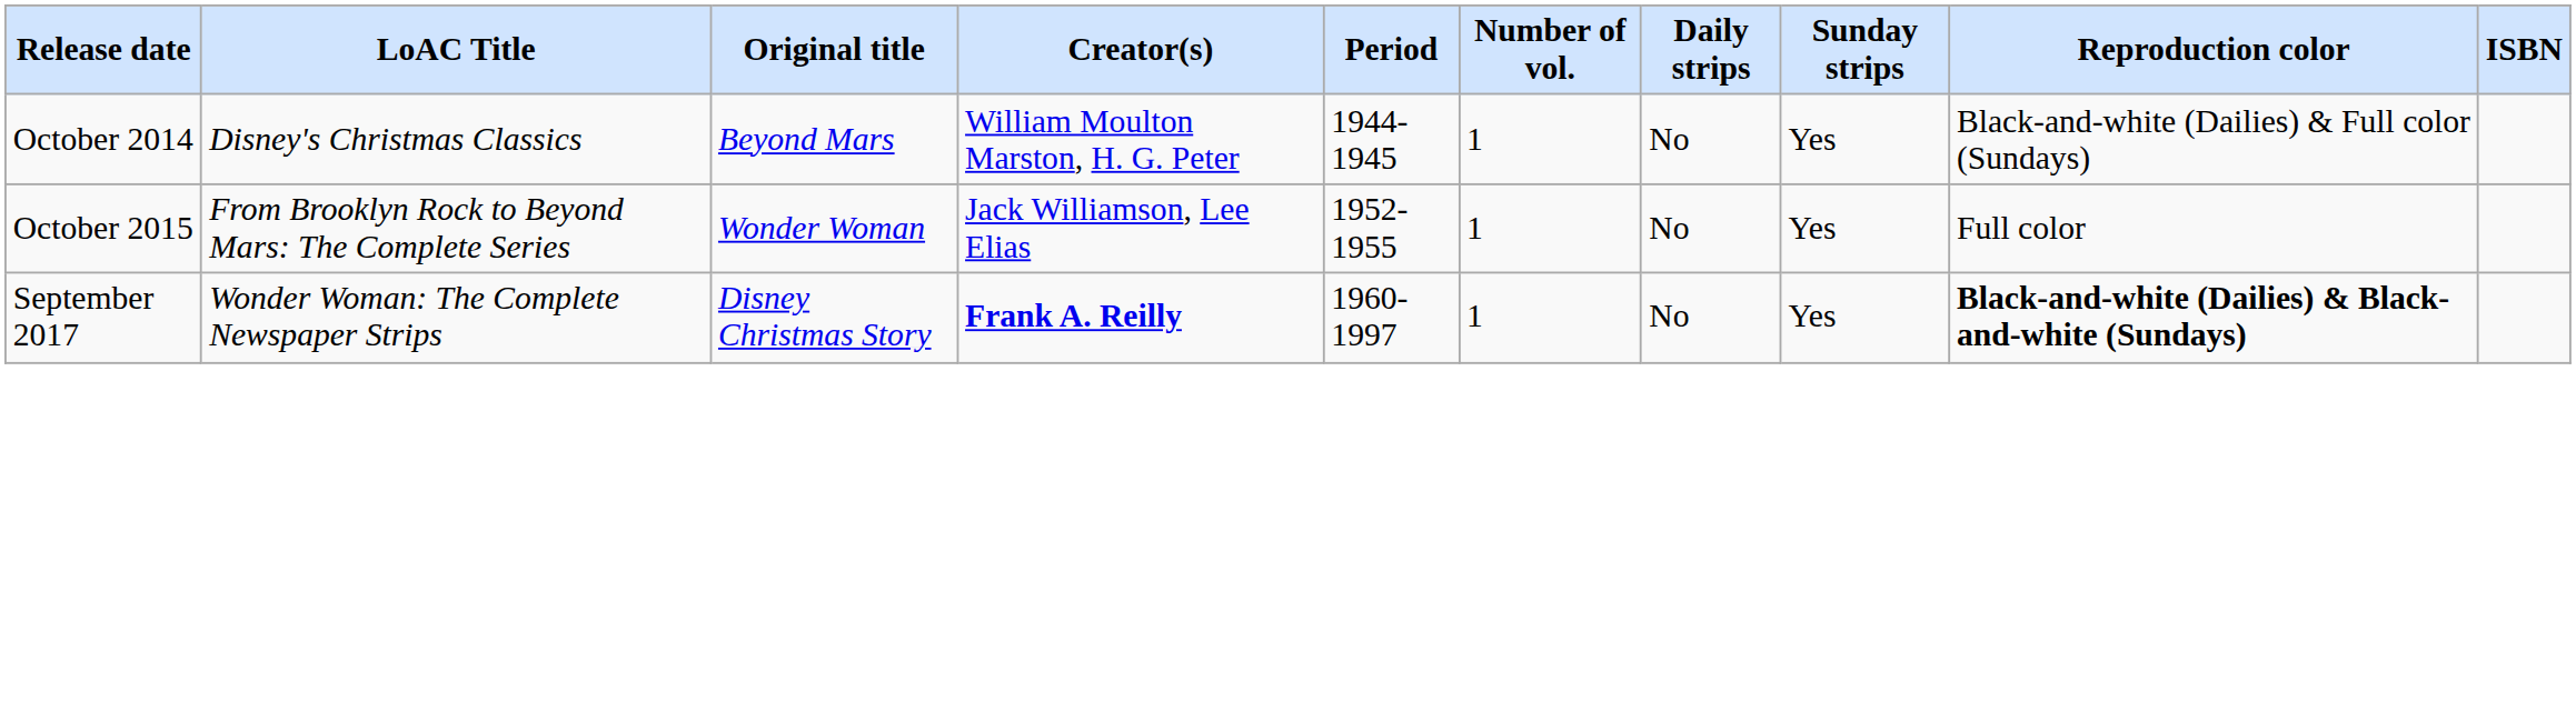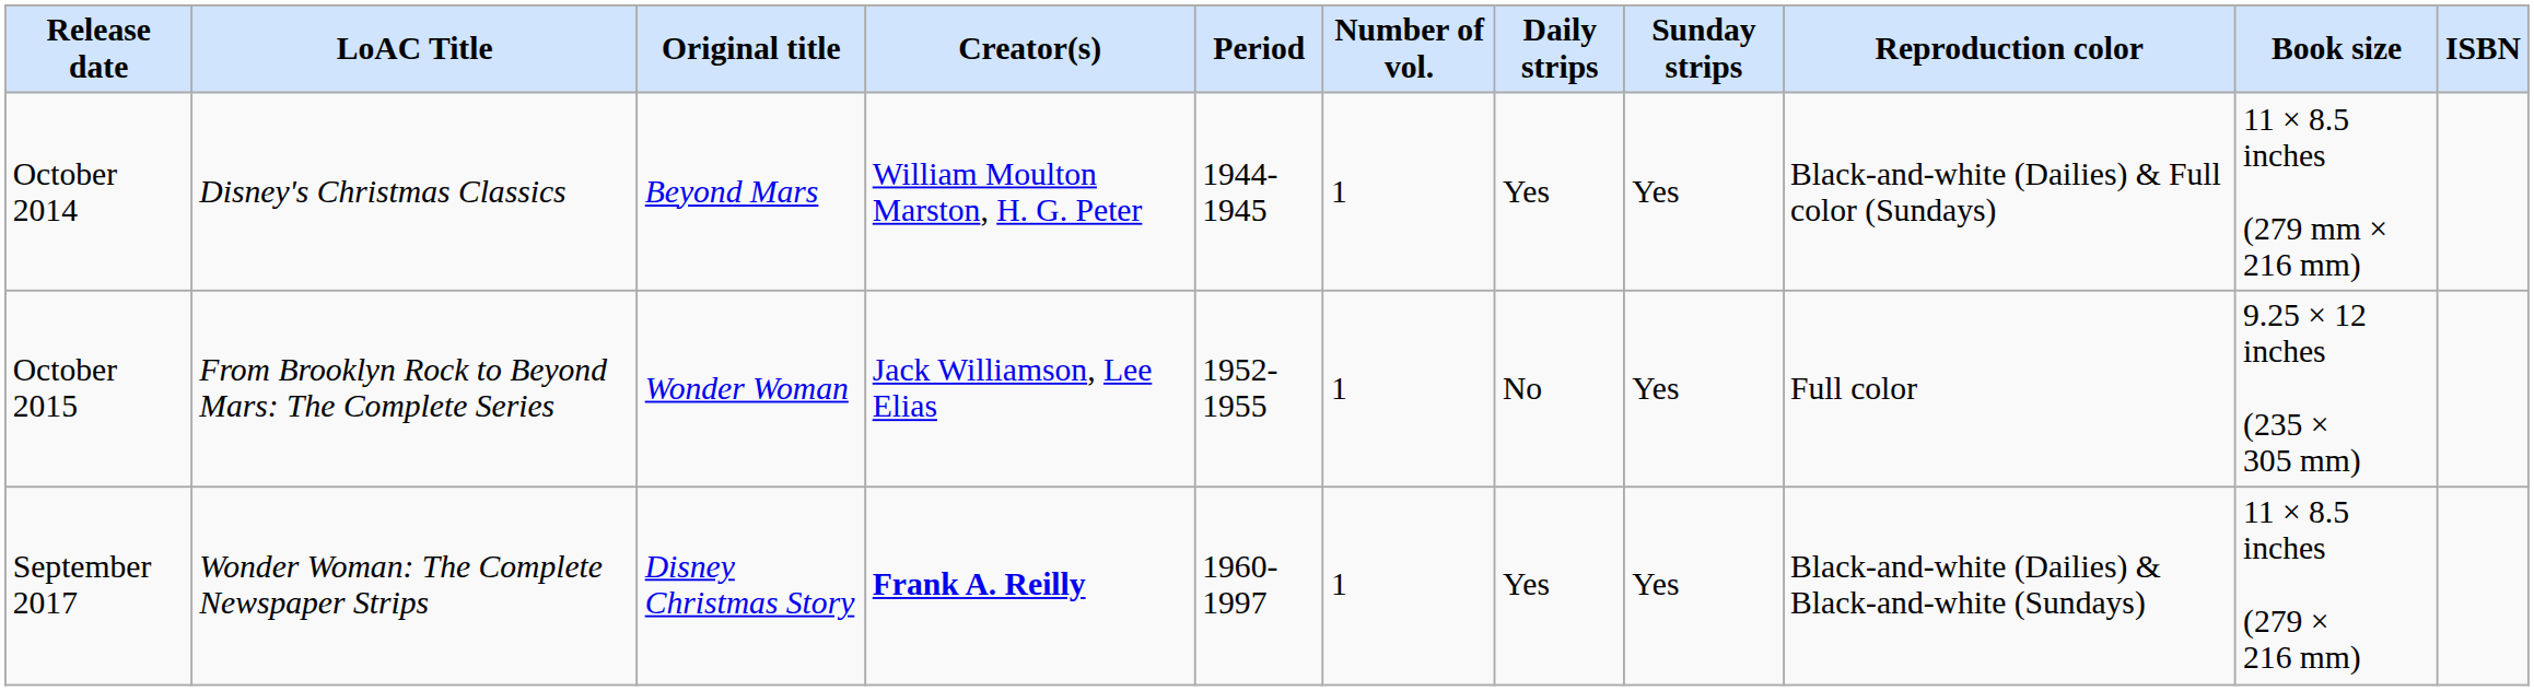+ column: Book size | 11 × 8.5 inches (279 mm × 216 mm) | 9.25 × 12 inches (235 × 305 mm) | 11 × 8.5 inches (279 × 216 mm)
October 2014 | Daily strips: No -> Yes
September 2017 | Daily strips: No -> Yes
September 2017 | Reproduction color: bold -> normal
